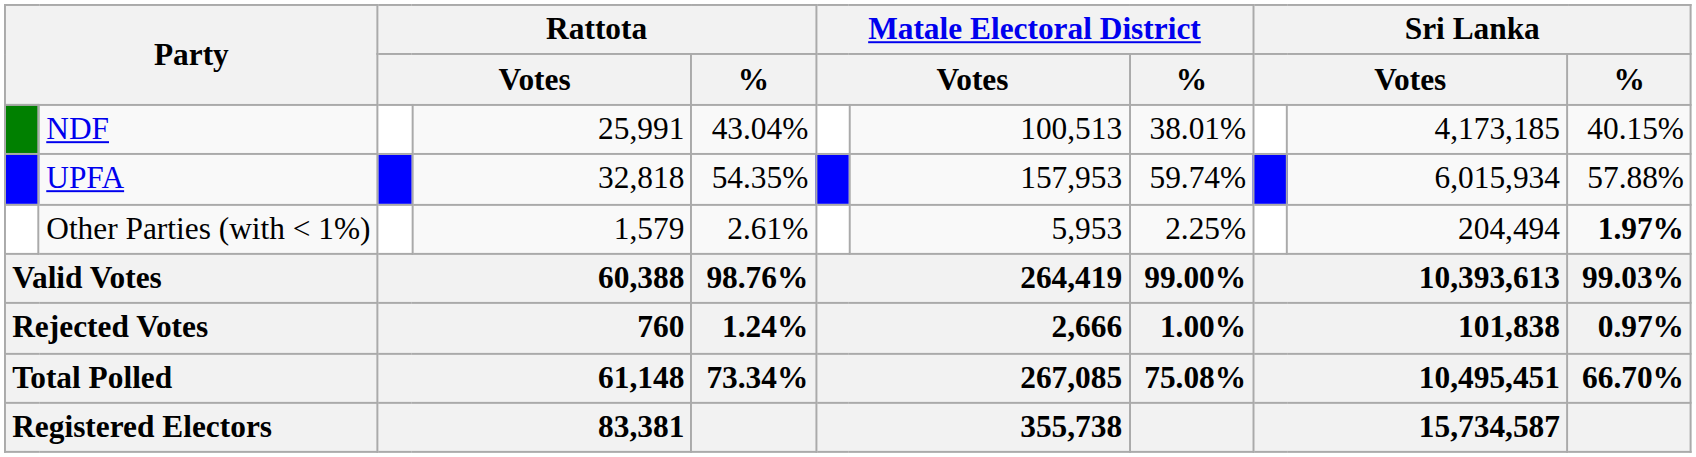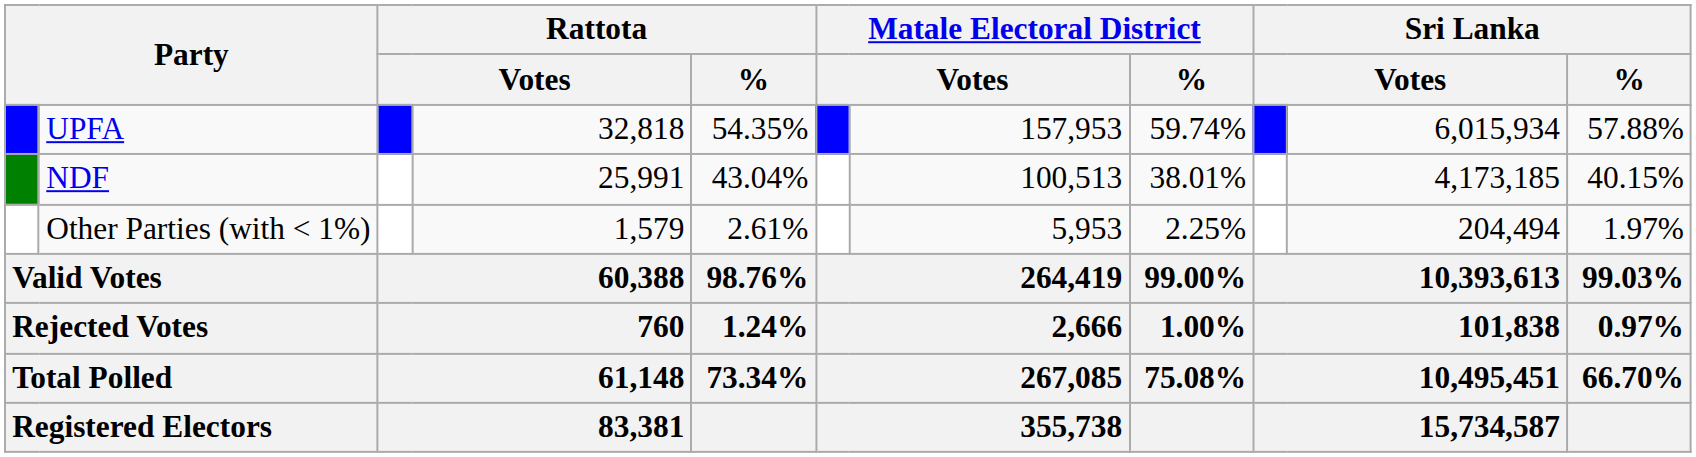rows swapped: UPFA <-> NDF
Other Parties (with < 1%) | Sri Lanka / %: bold -> normal
